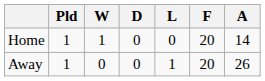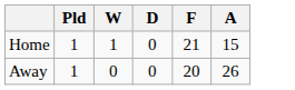- column: L | 0 | 1
Home | F: 20 -> 21
Home | A: 14 -> 15
